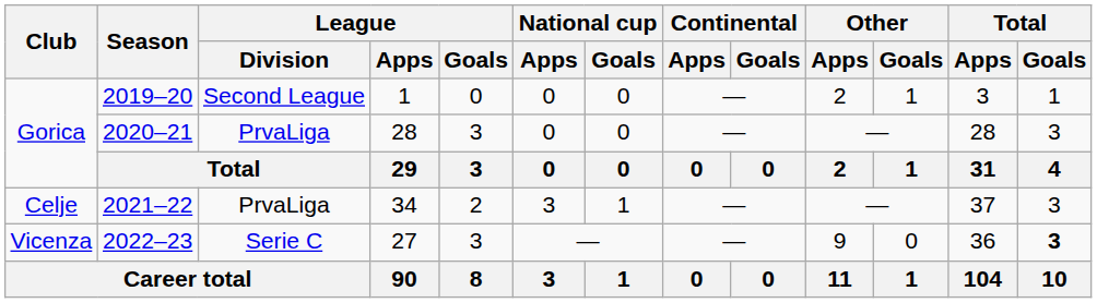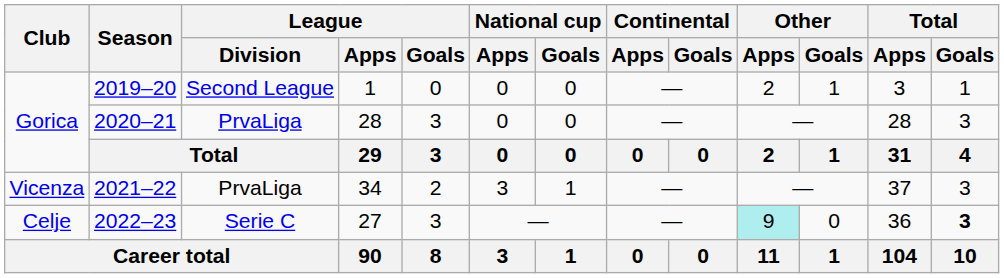2021–22 | Club: Celje -> Vicenza
2022–23 | Club: Vicenza -> Celje
2022–23 | Other / Apps: no background -> paleturquoise background
